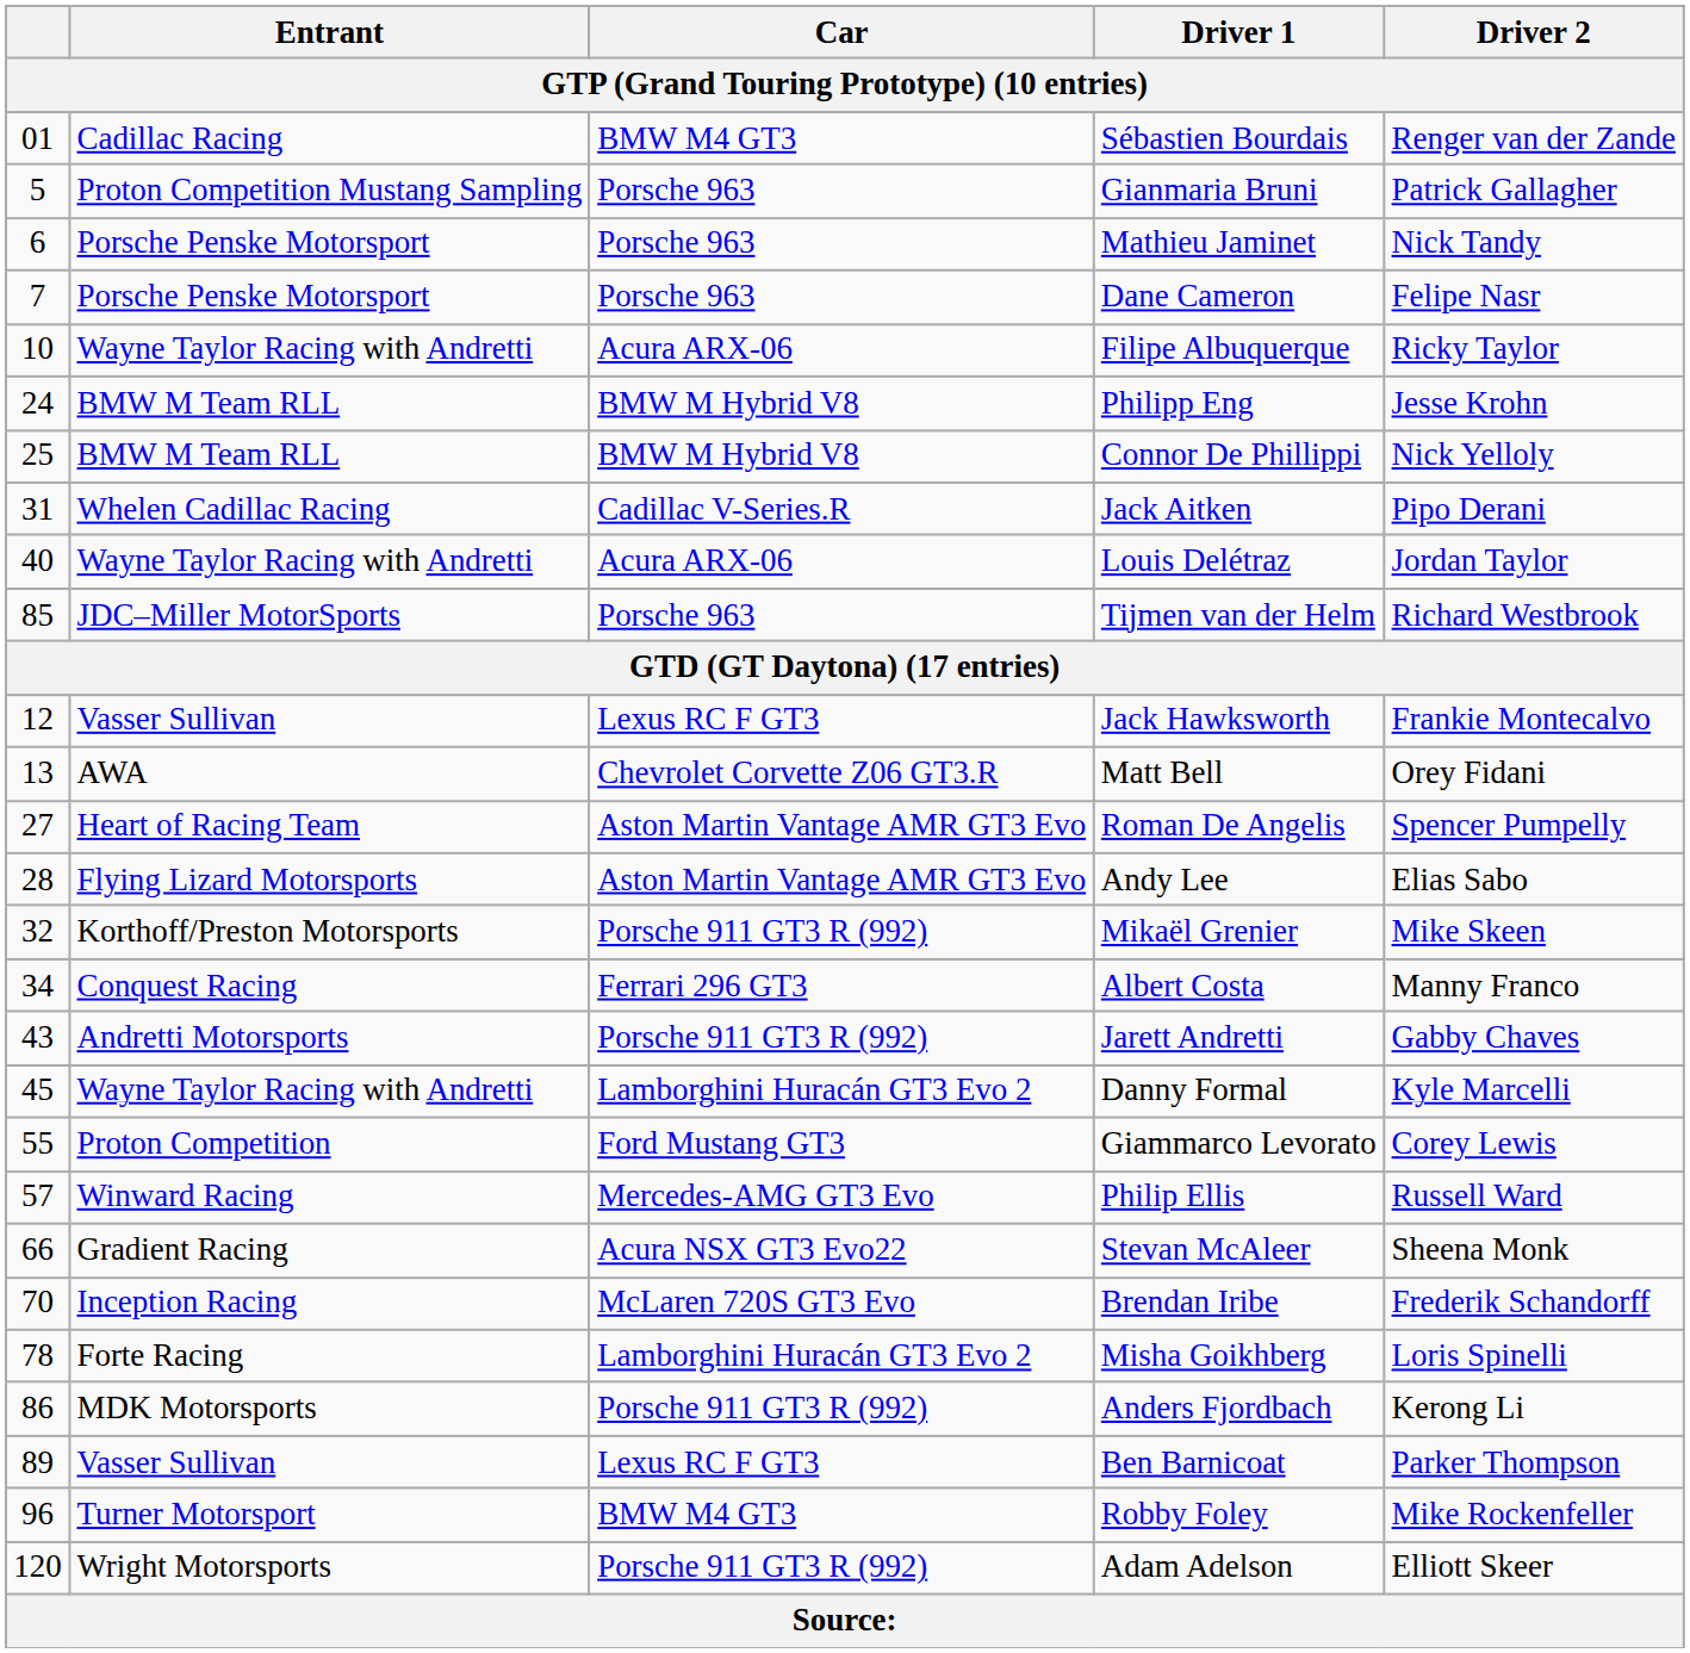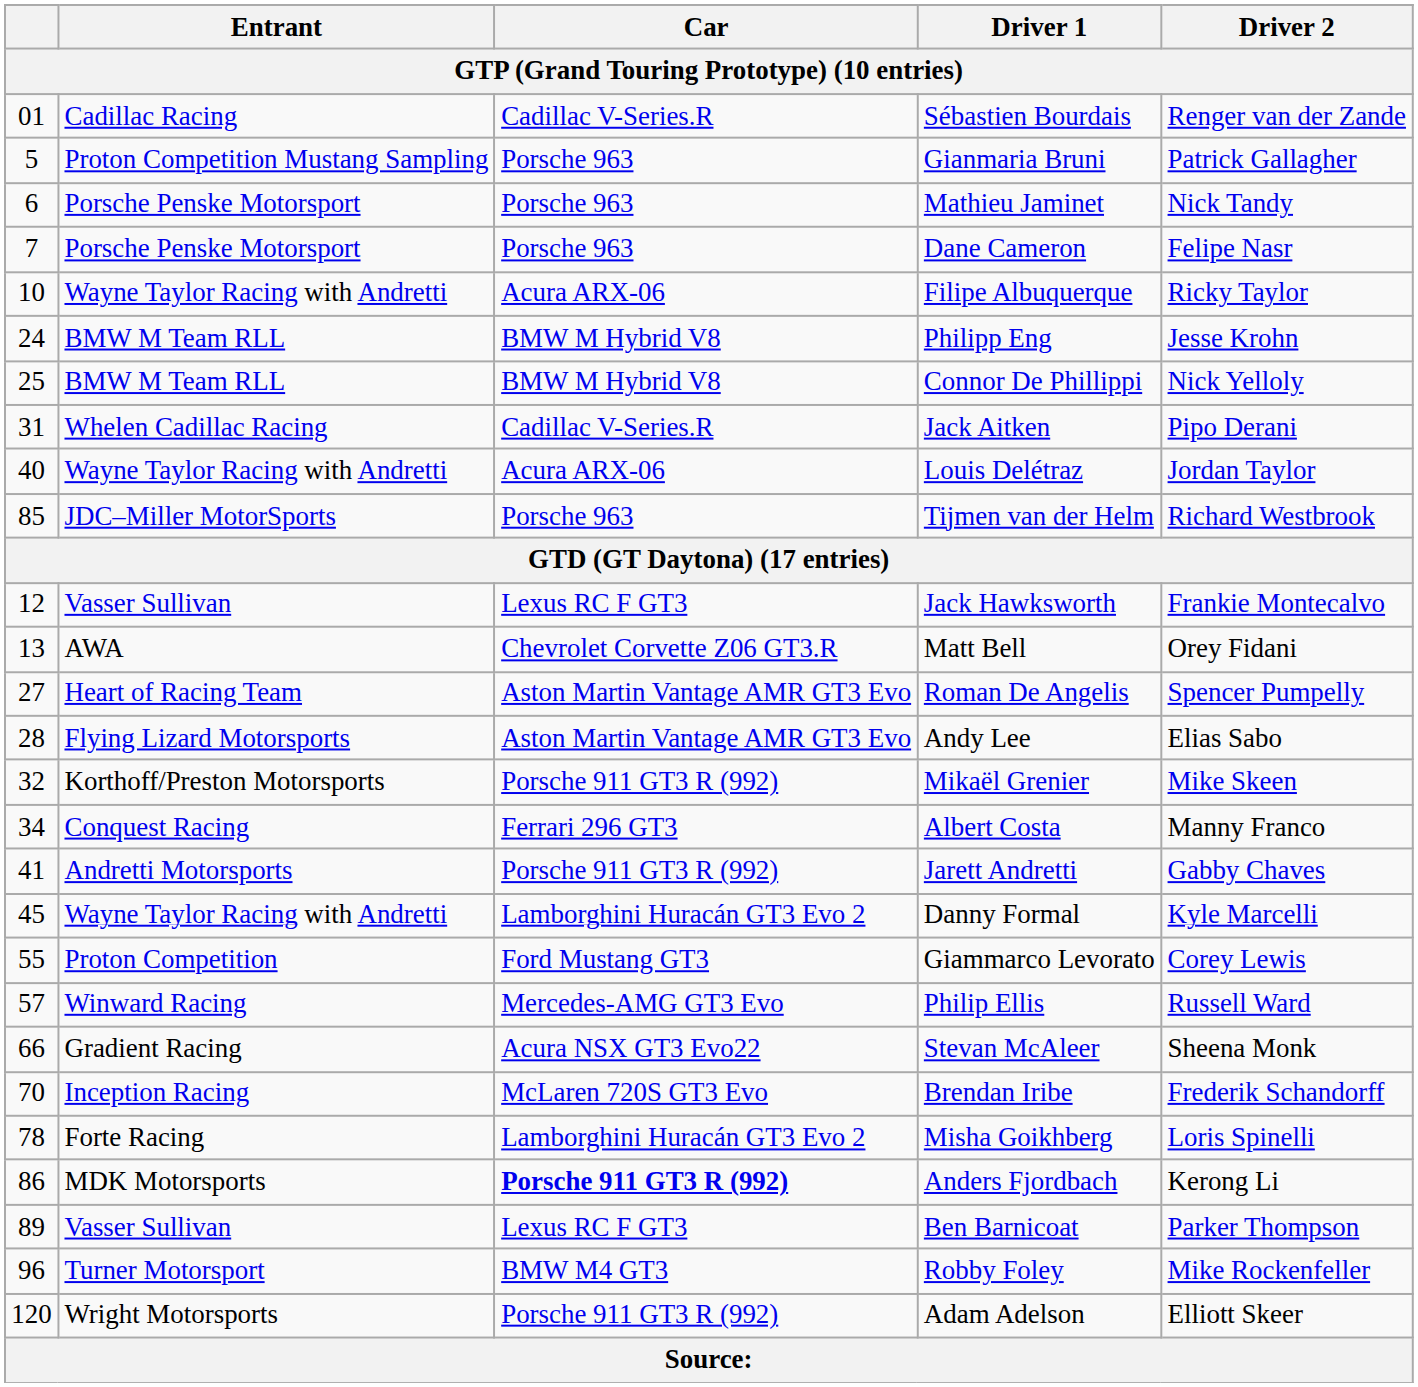Sébastien Bourdais | Car: BMW M4 GT3 -> Cadillac V-Series.R
Jarett Andretti | column 1: 43 -> 41
Anders Fjordbach | Car: normal -> bold
